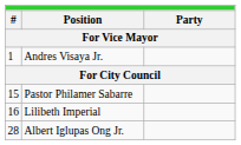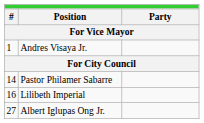Pastor Philamer Sabarre | column 1: 15 -> 14
Albert Iglupas Ong Jr. | column 1: 28 -> 27
